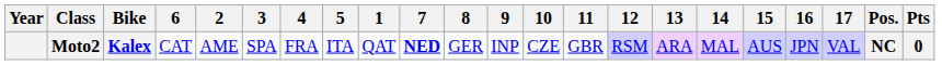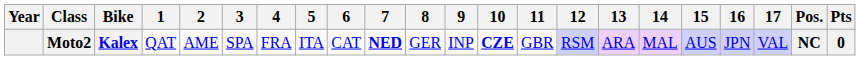columns swapped: 1 <-> 6
Moto2 | 10: normal -> bold
